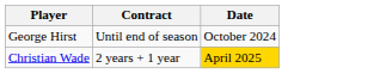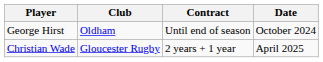+ column: Club | Oldham | Gloucester Rugby
Christian Wade | Date: gold background -> no background
